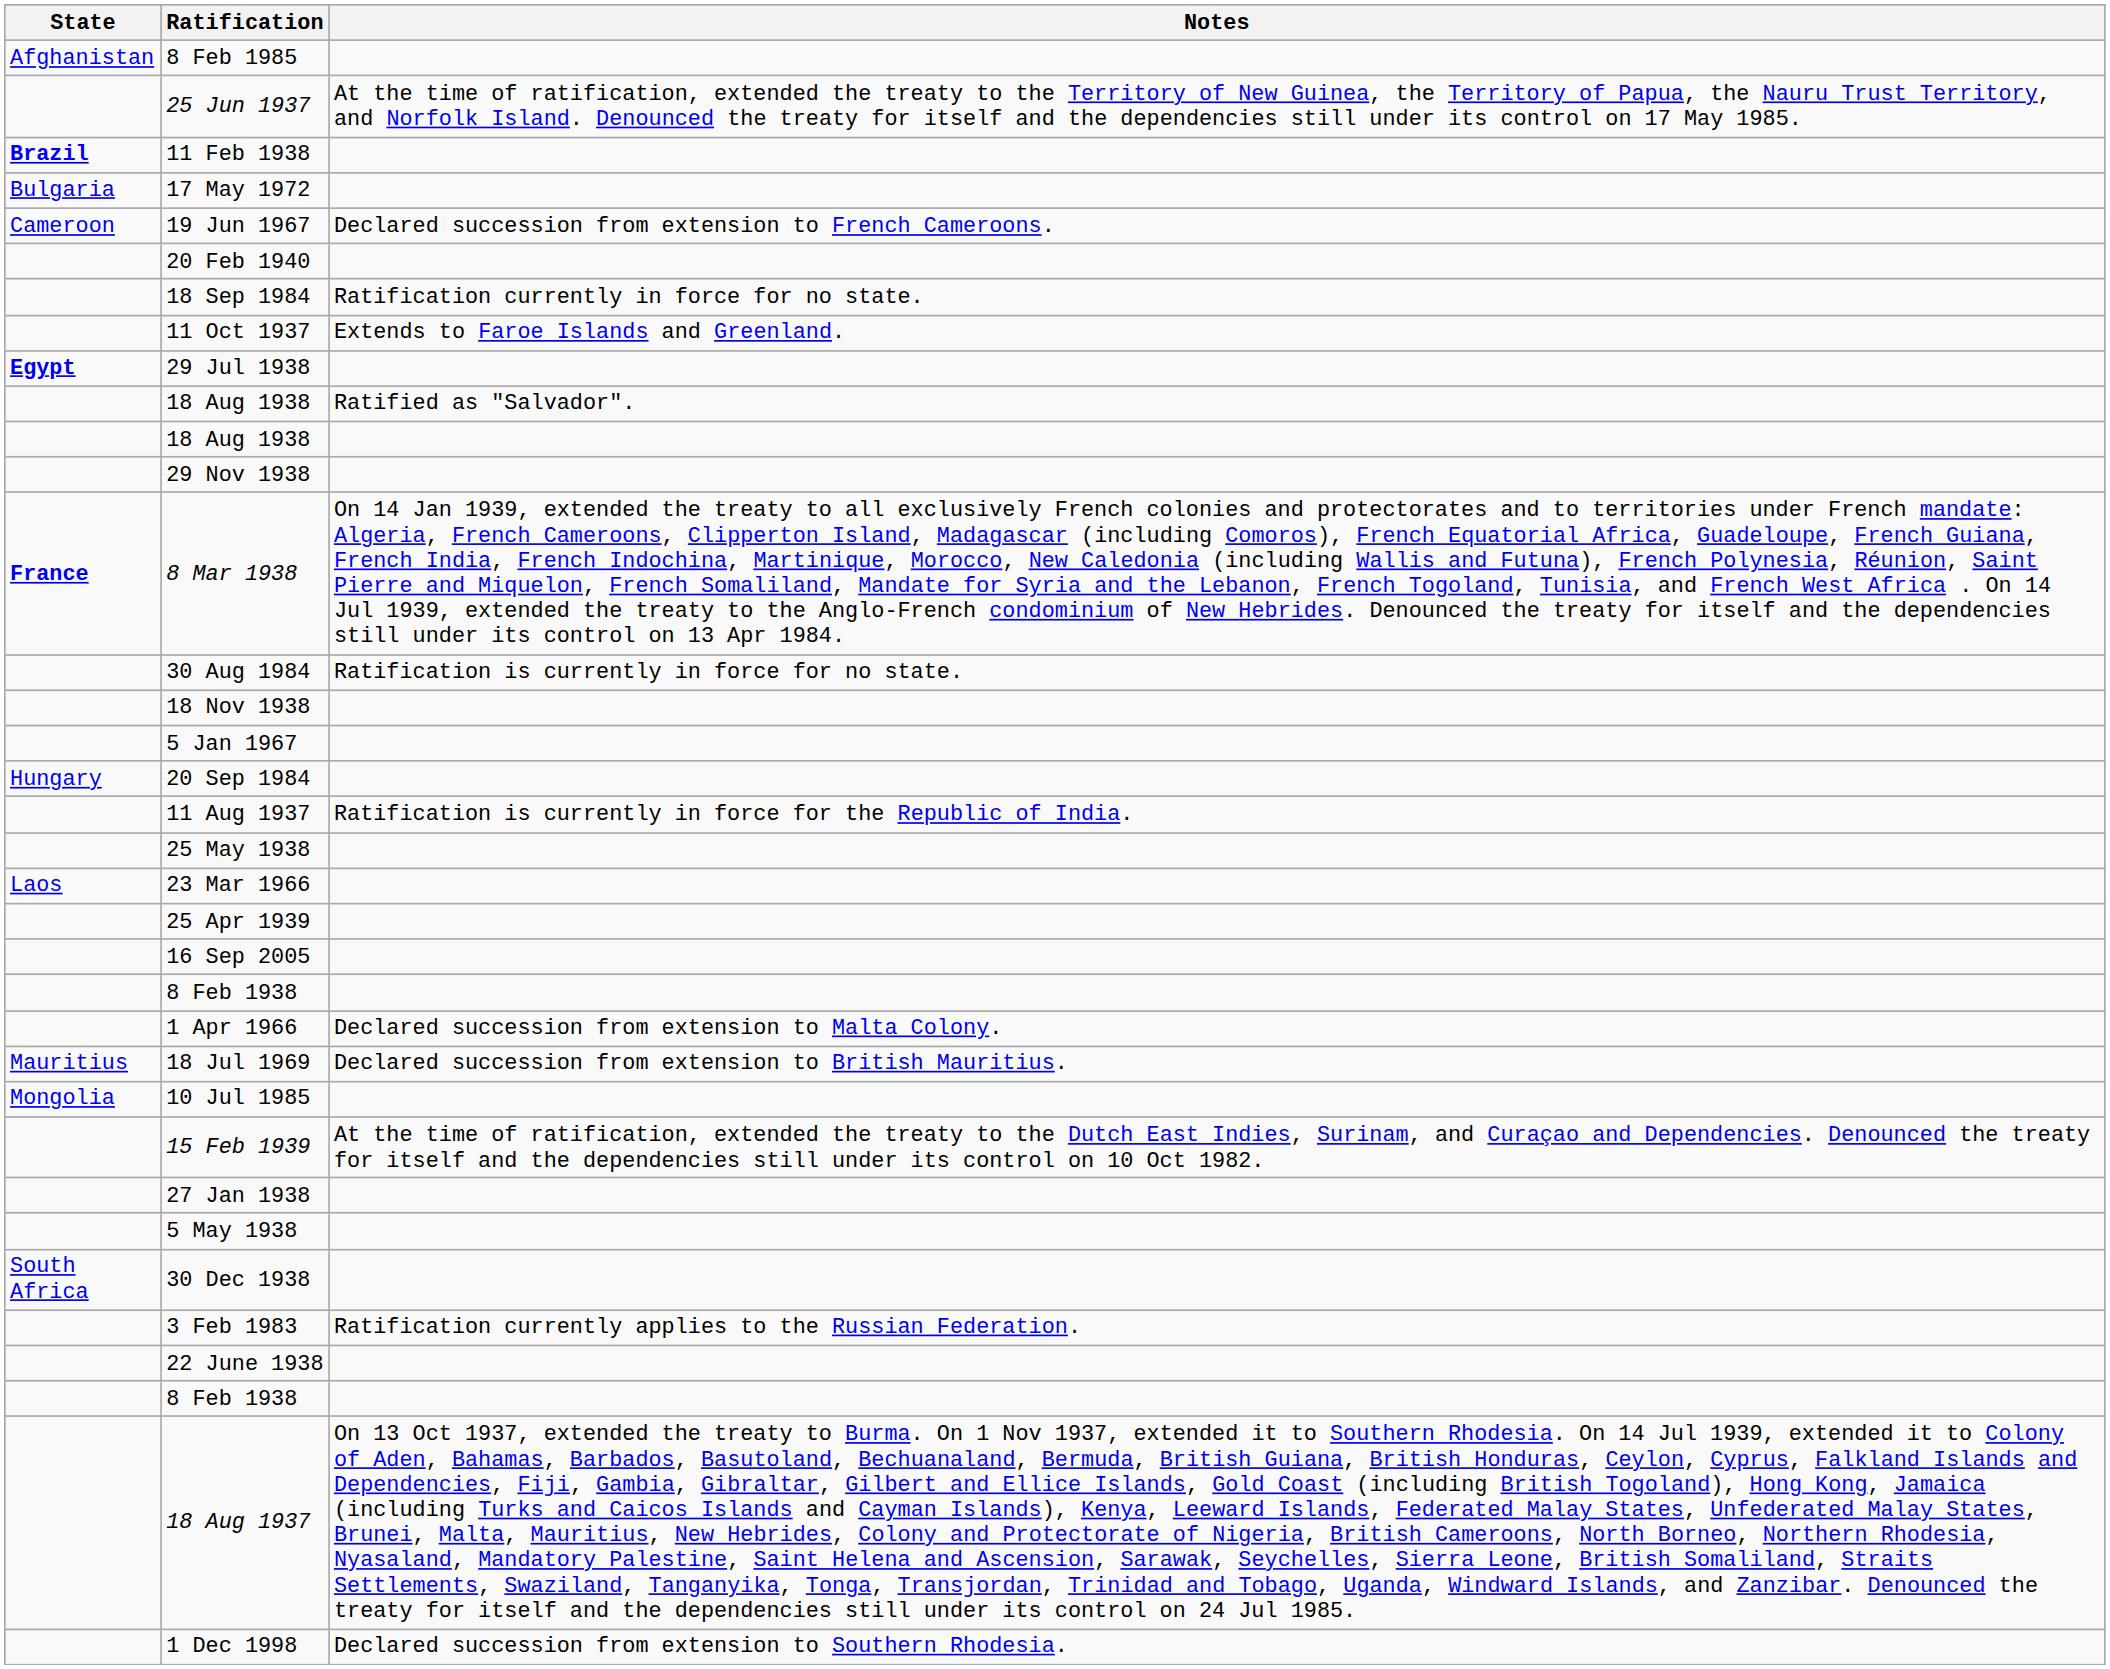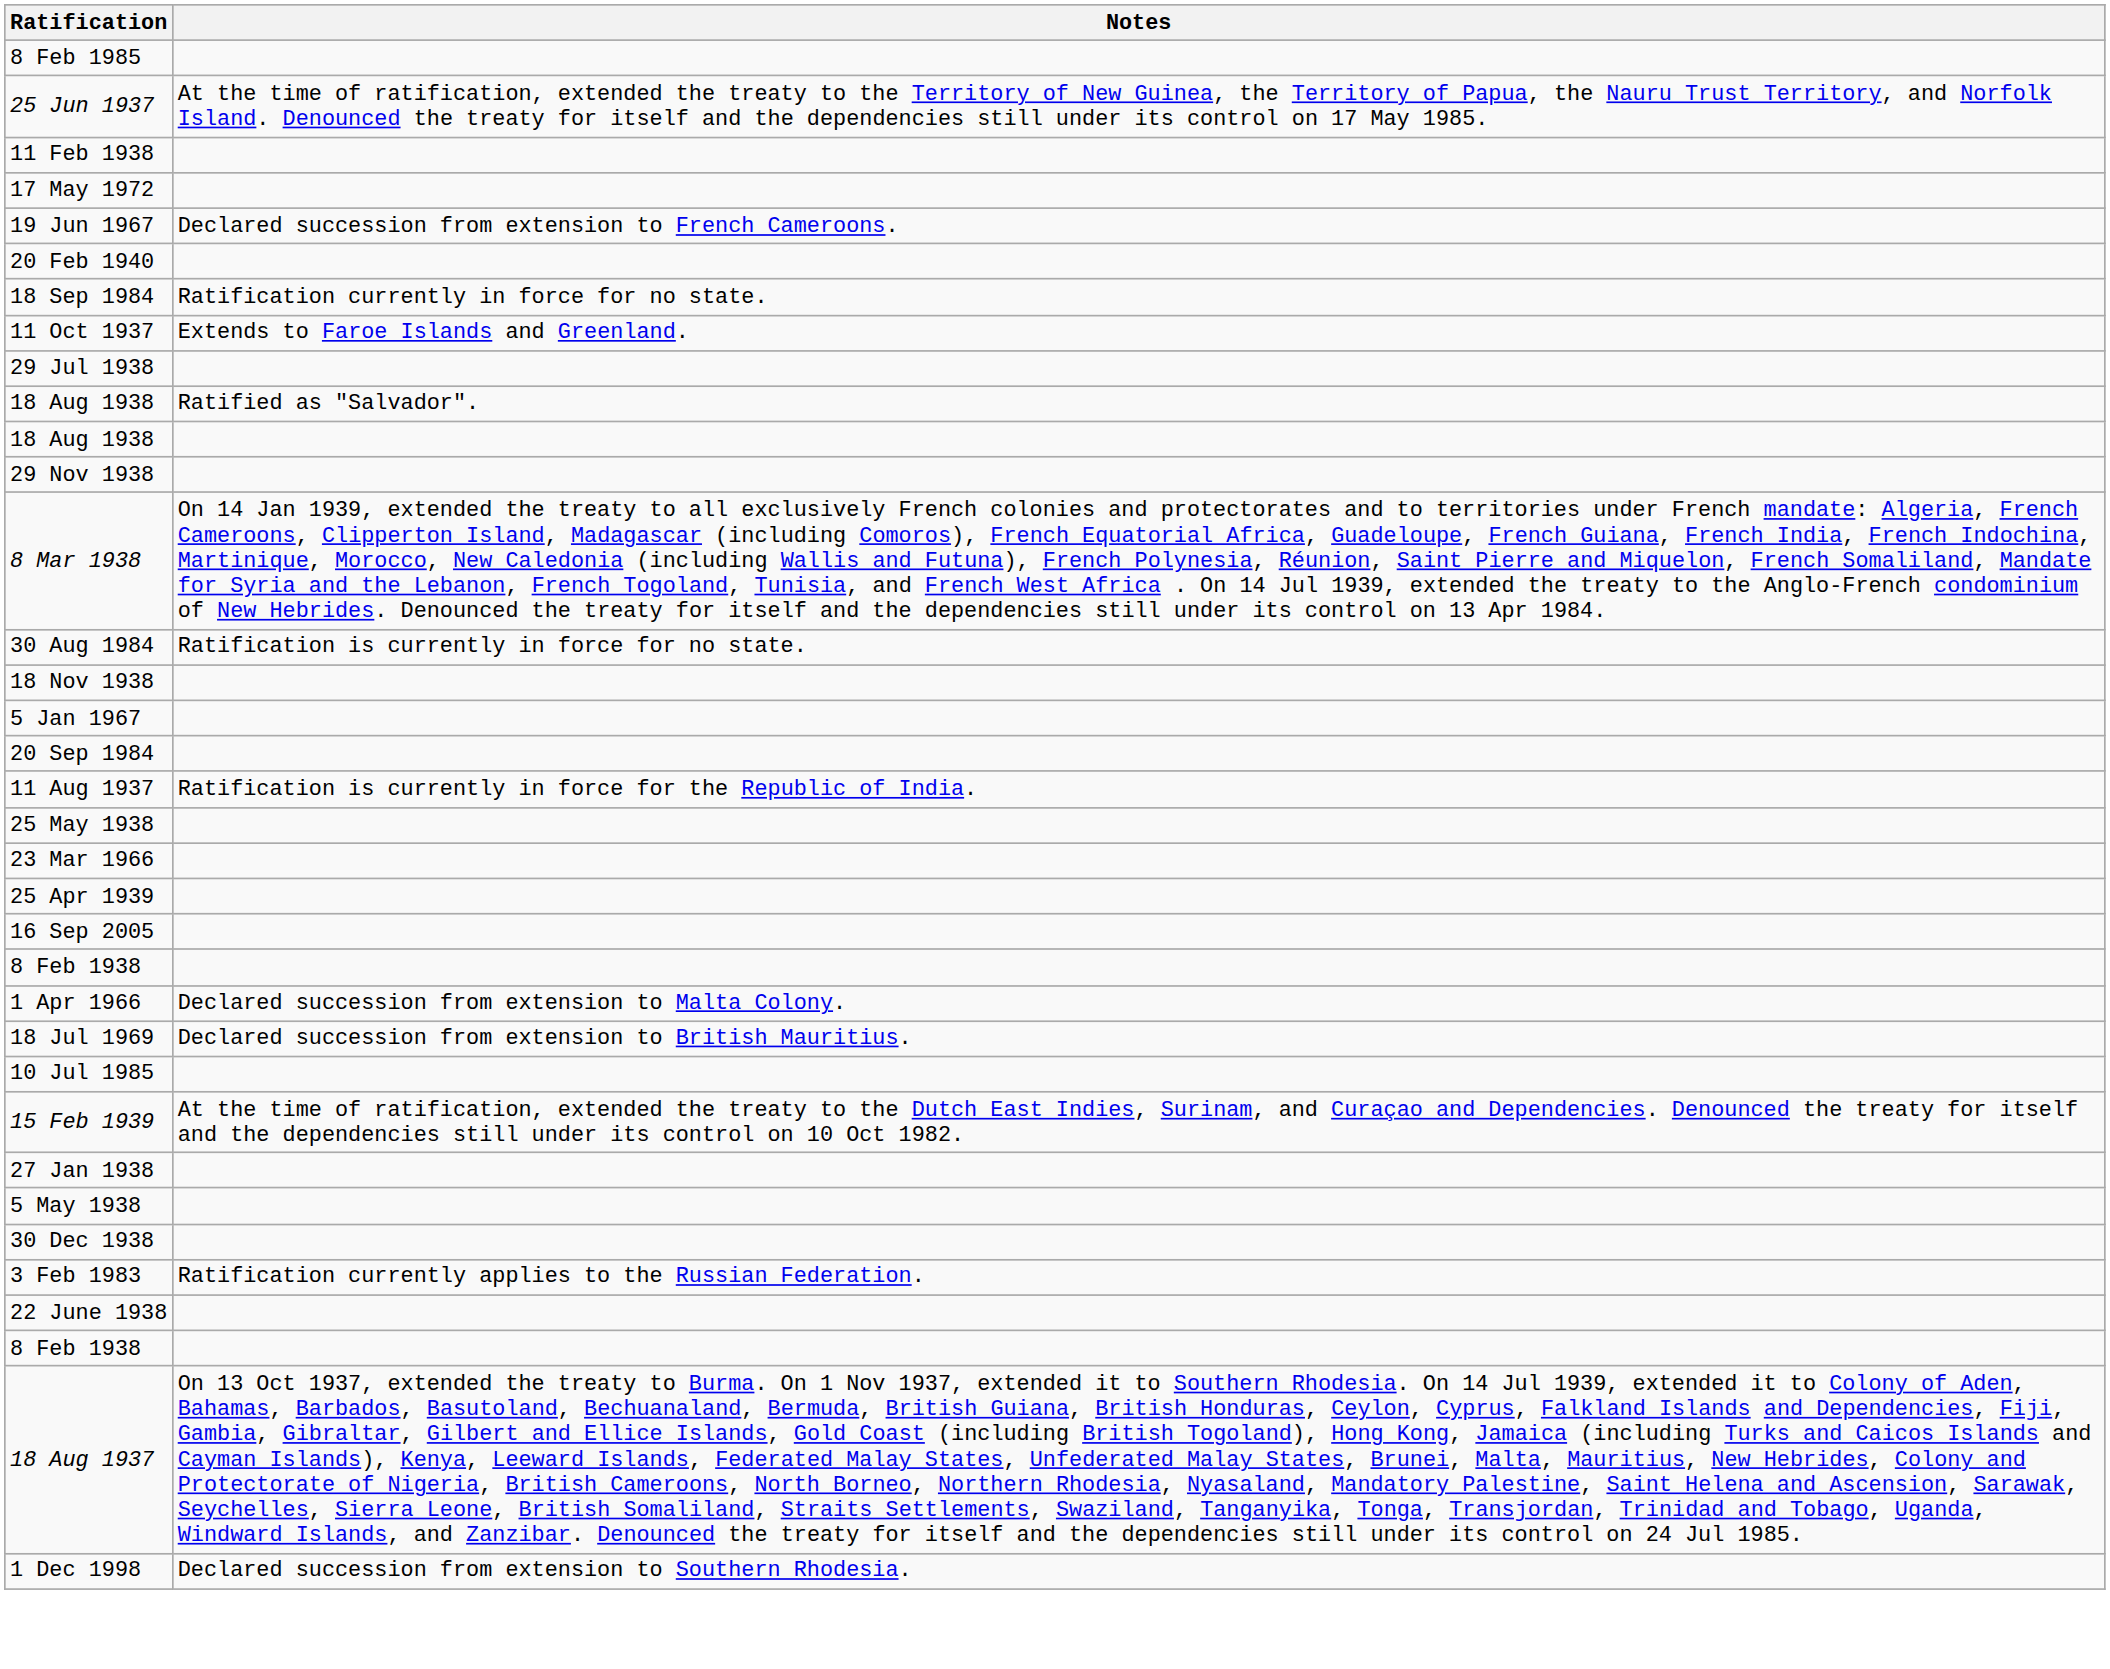- column: State | Afghanistan | Brazil | Bulgaria | Cameroon | Egypt | France | Hungary | Laos | Mauritius | Mongolia | South Africa
